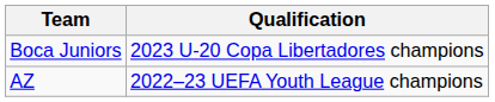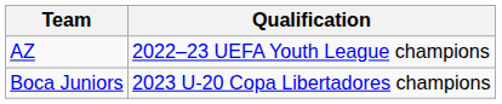rows swapped: Boca Juniors <-> AZ
